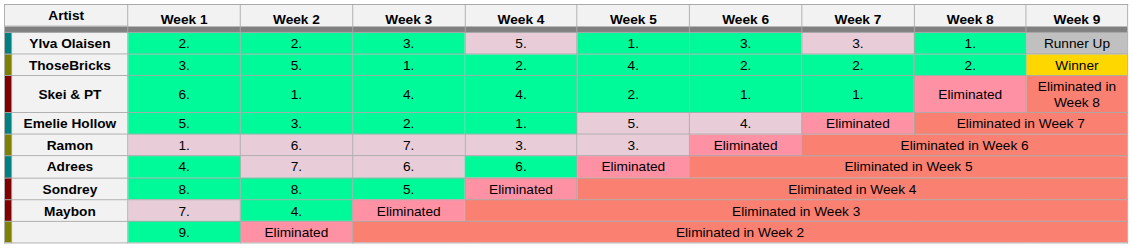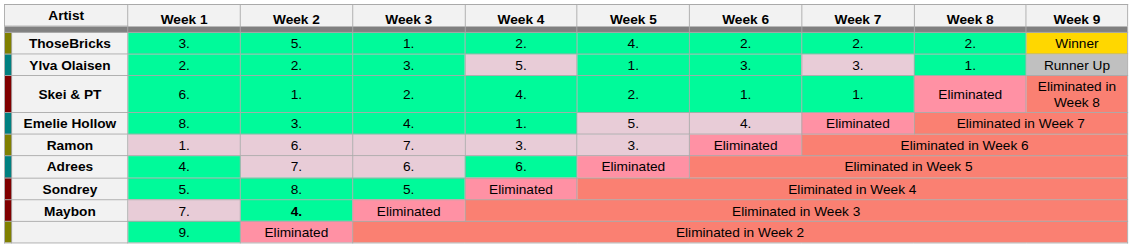rows swapped: ThoseBricks <-> Ylva Olaisen
Skei & PT | Week 3: 4. -> 2.
Emelie Hollow | Week 1: 5. -> 8.
Emelie Hollow | Week 3: 2. -> 4.
Sondrey | Week 1: 8. -> 5.
Maybon | Week 2: normal -> bold
